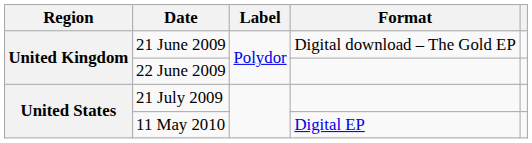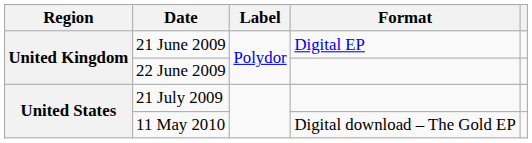21 June 2009 | Format: Digital download – The Gold EP -> Digital EP
11 May 2010 | Format: Digital EP -> Digital download – The Gold EP
